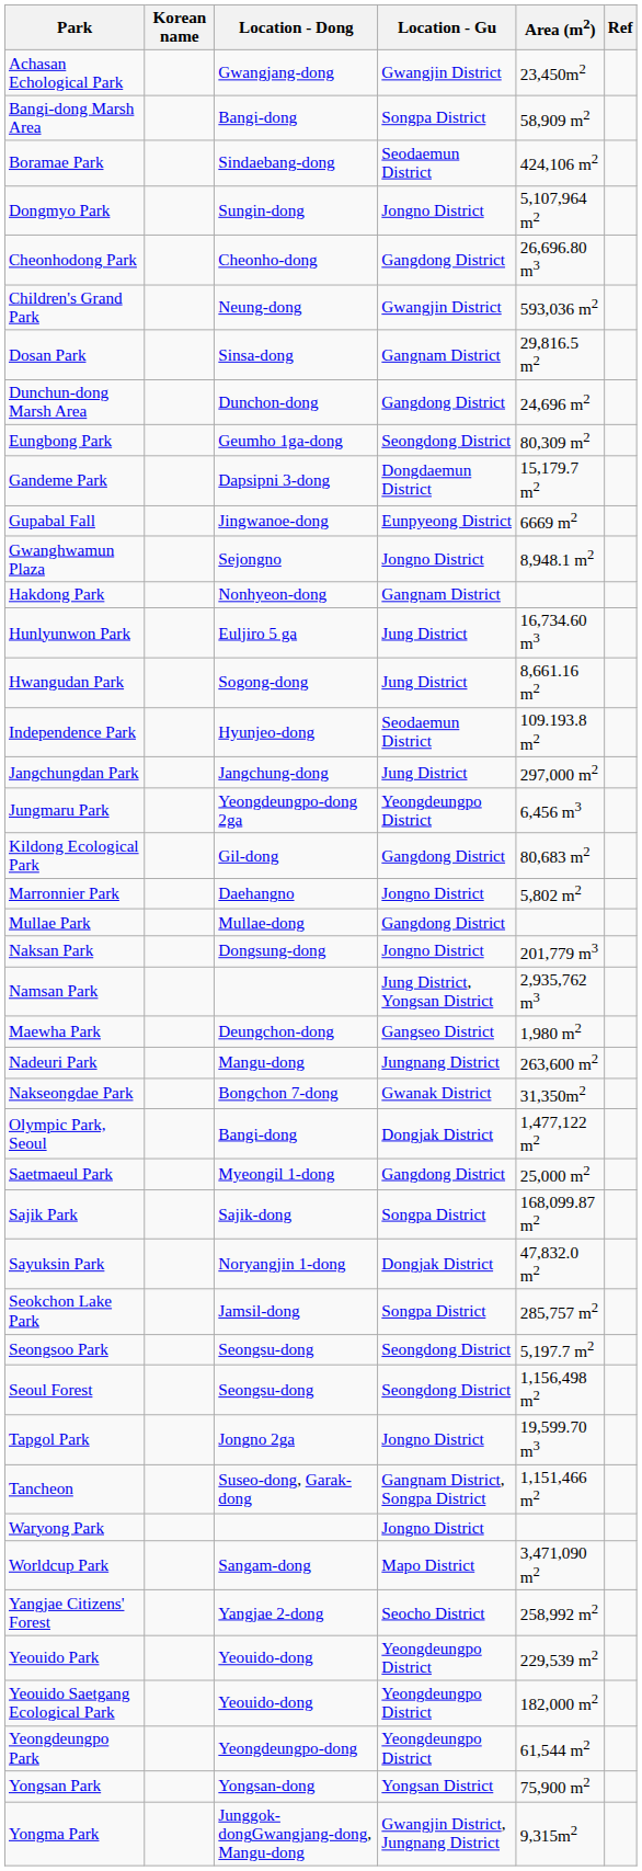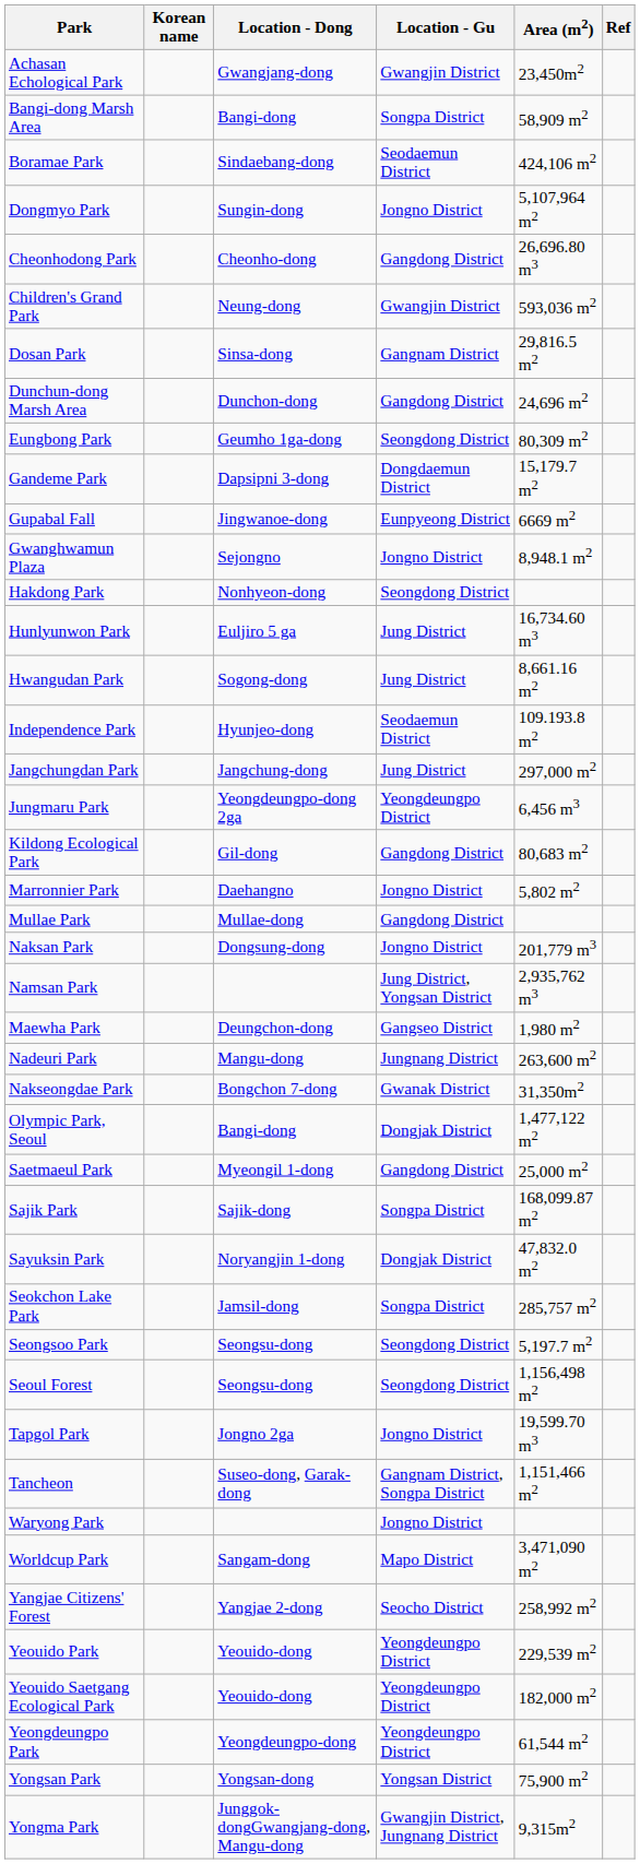Hakdong Park | Location - Gu: Gangnam District -> Seongdong District
